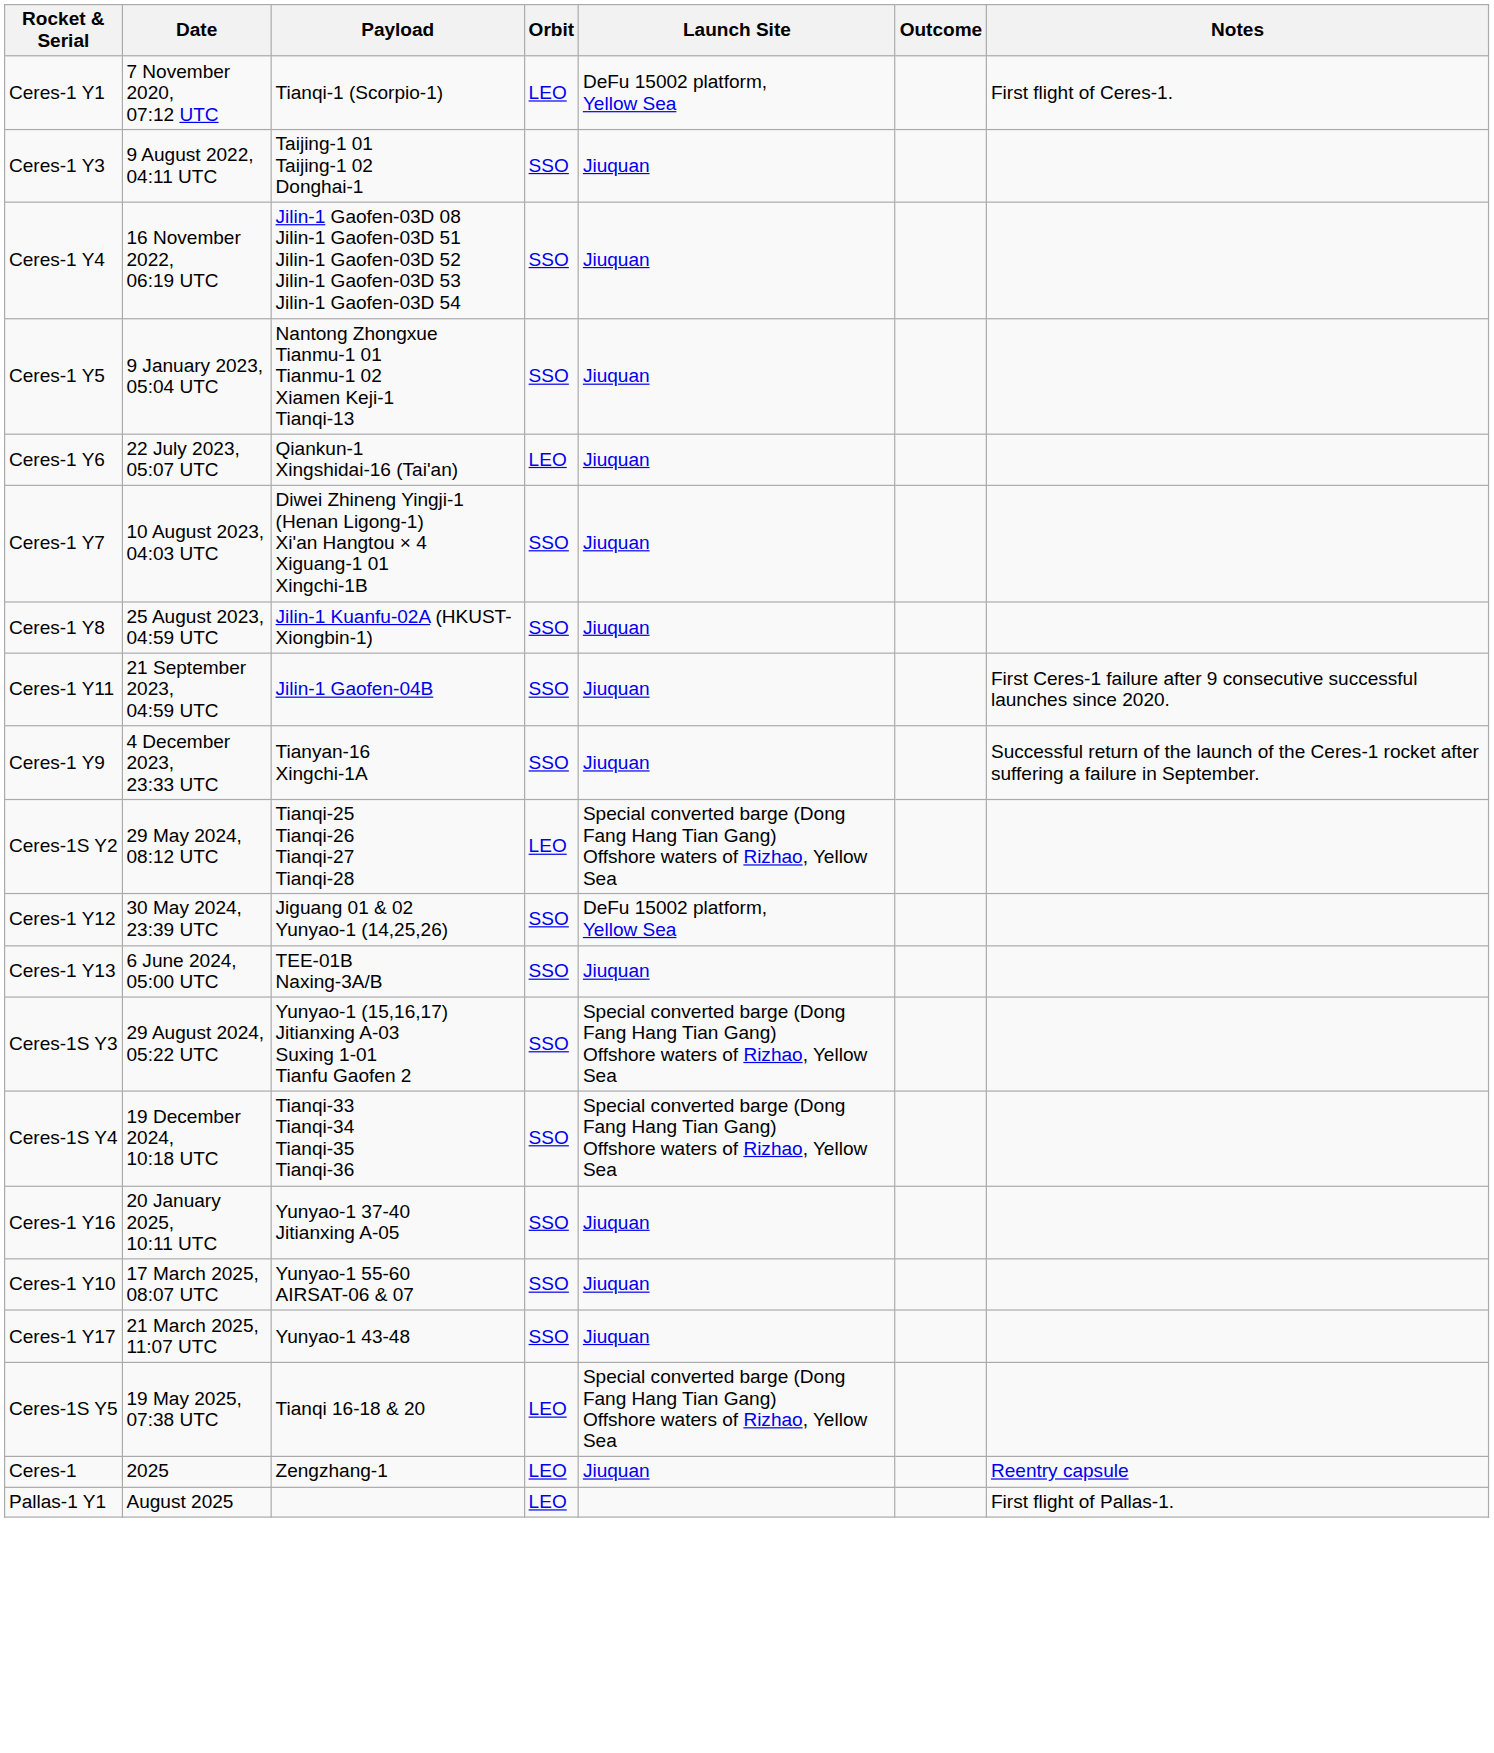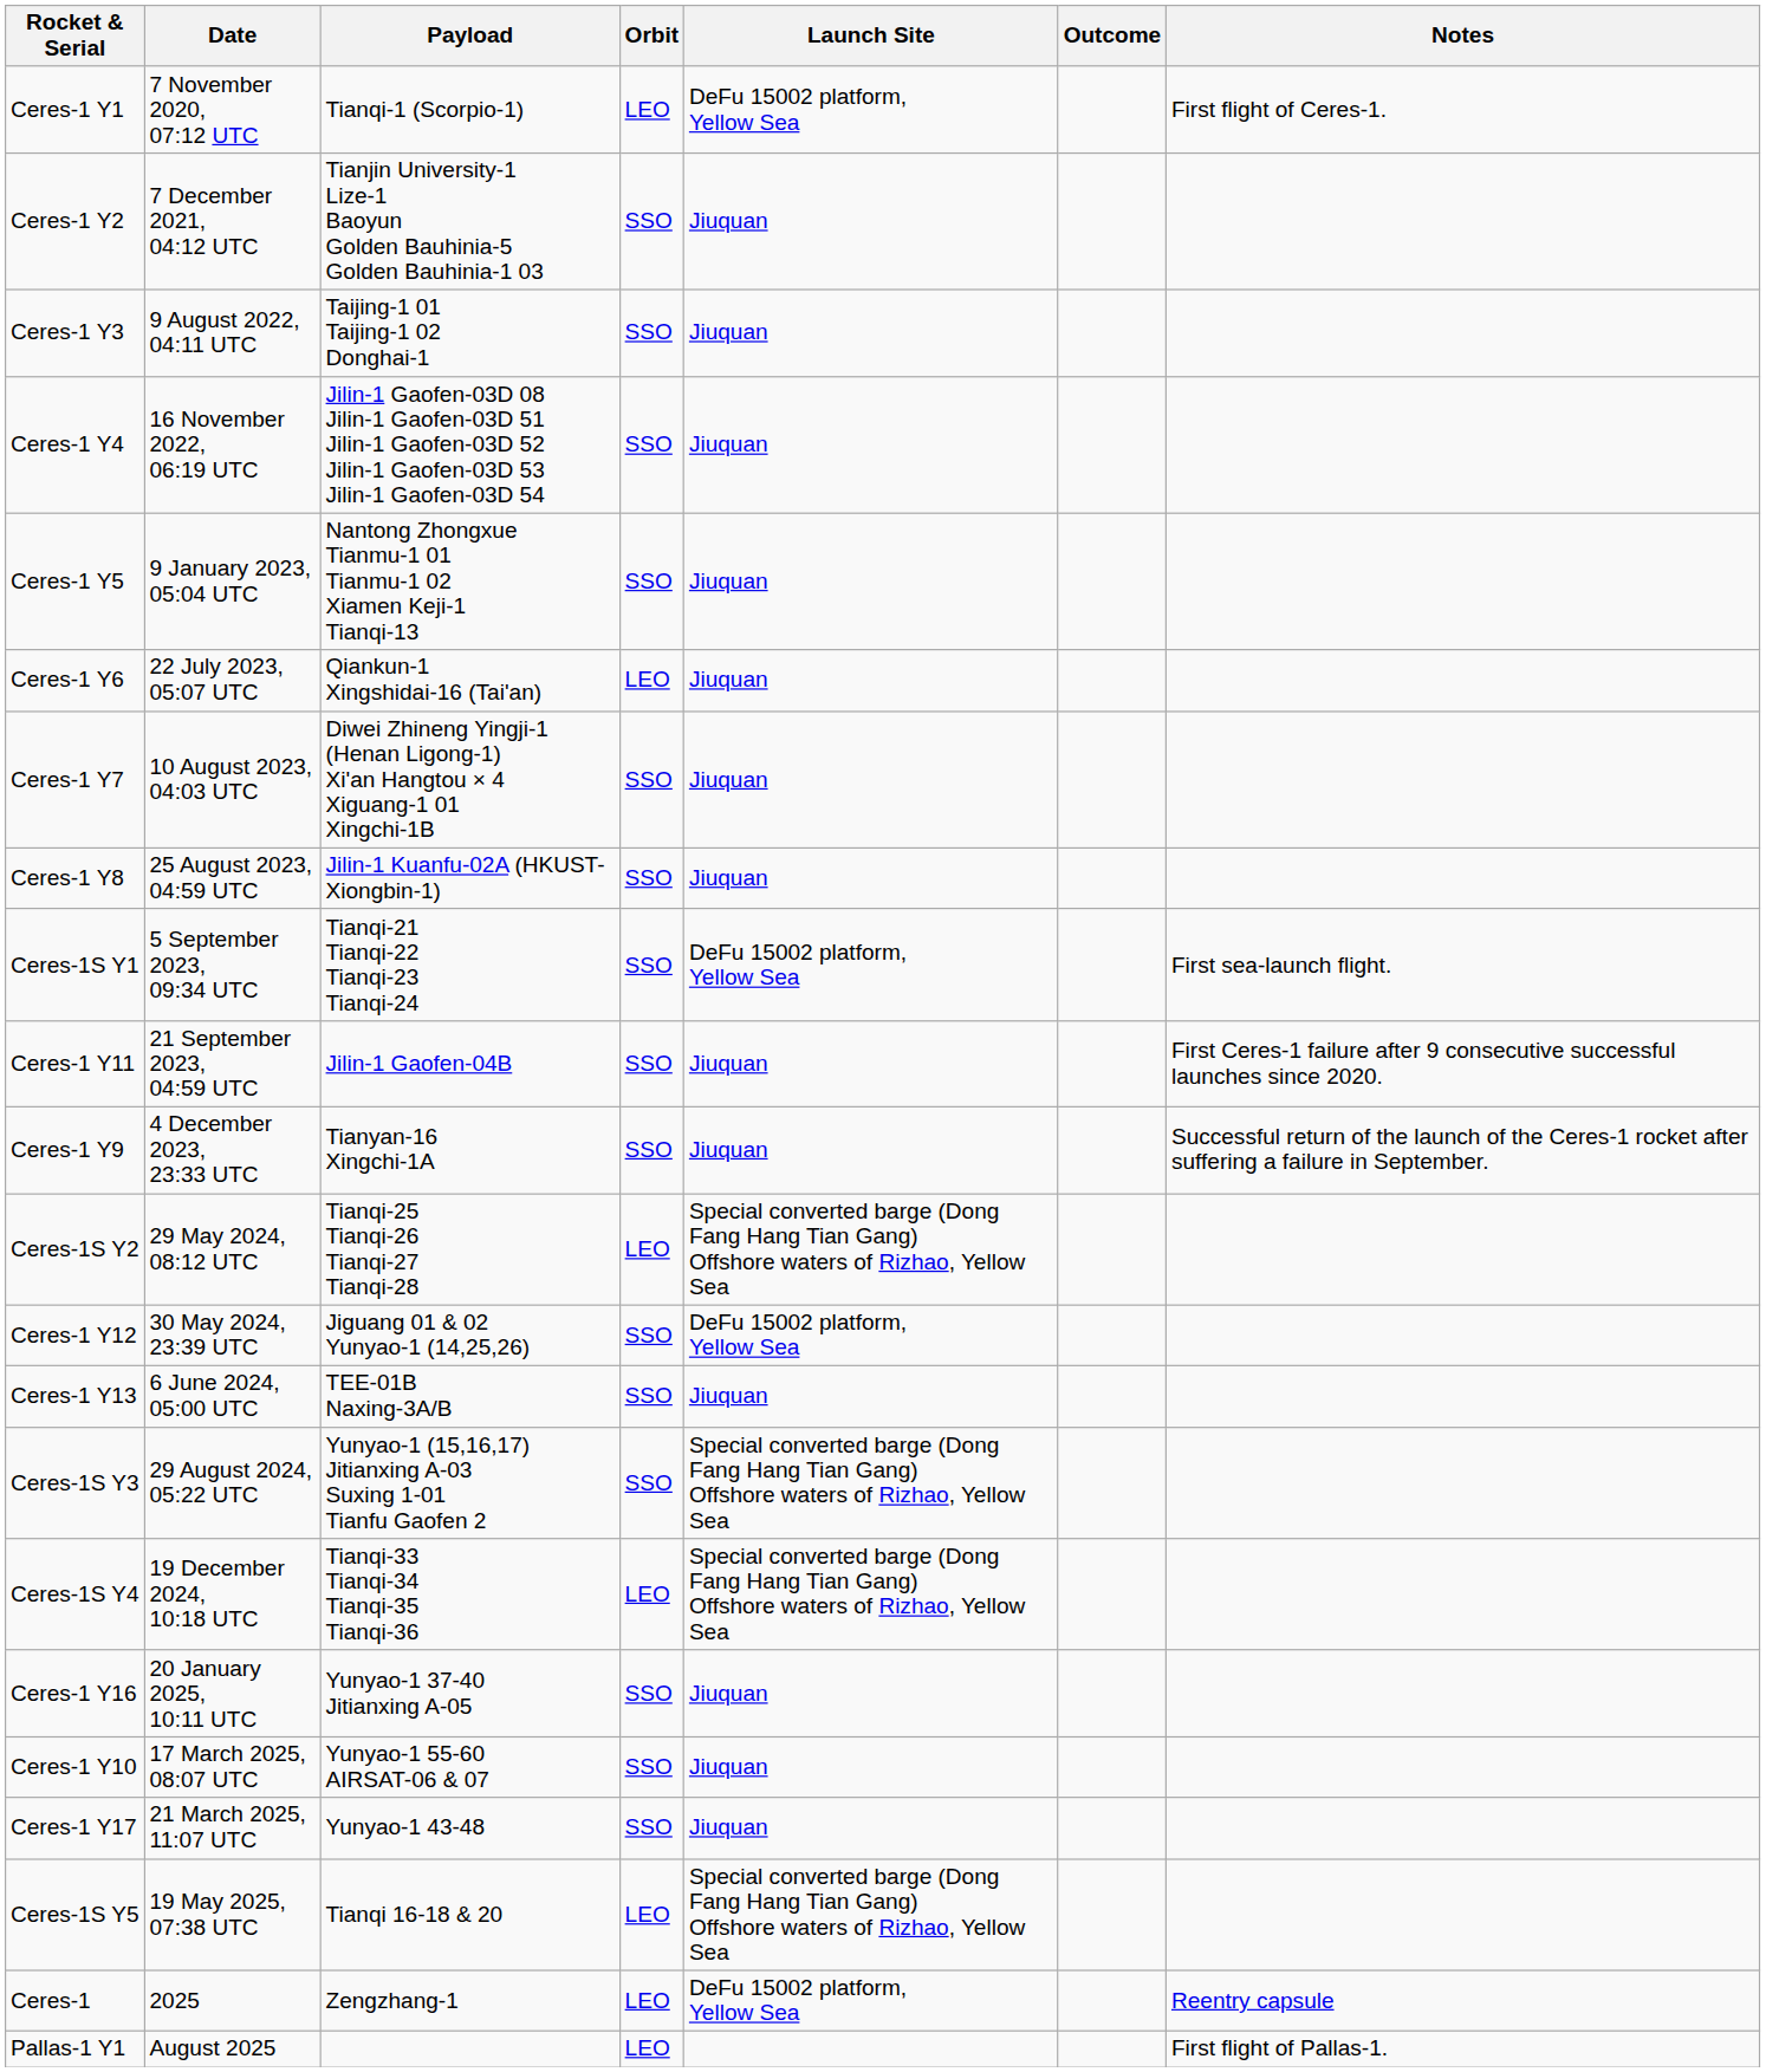+ row: Ceres-1 Y2 | 7 December 2021, 04:12 UTC | Tianjin University-1 Lize-1 Baoyun Golden Bauhinia-5 Golden Bauhinia-1 03 | SSO | Jiuquan
+ row: Ceres-1S Y1 | 5 September 2023, 09:34 UTC | Tianqi-21 Tianqi-22 Tianqi-23 Tianqi-24 | SSO | DeFu 15002 platform, Yellow Sea | First sea-launch flight.
Ceres-1S Y4 | Orbit: SSO -> LEO
Ceres-1 | Launch Site: Jiuquan -> DeFu 15002 platform, Yellow Sea
